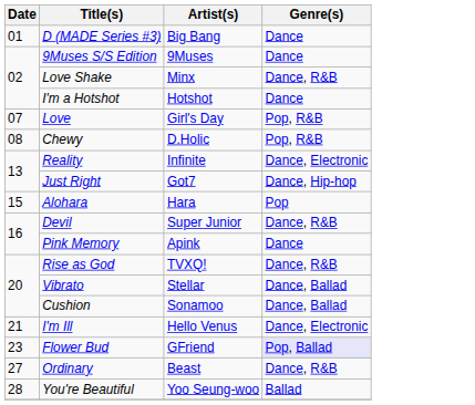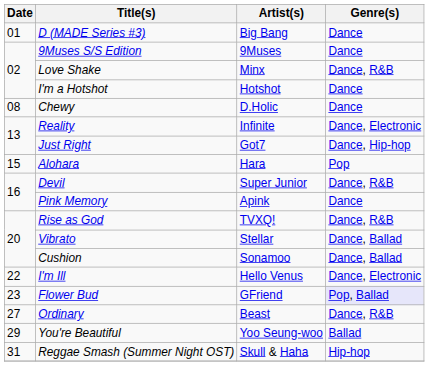- row: 07 | Love | Girl's Day | Pop, R&B
Chewy | Genre(s): Pop, R&B -> Dance
I'm Ill | Date: 21 -> 22
You're Beautiful | Date: 28 -> 29
+ row: 31 | Reggae Smash (Summer Night OST) | Skull & Haha | Hip-hop
